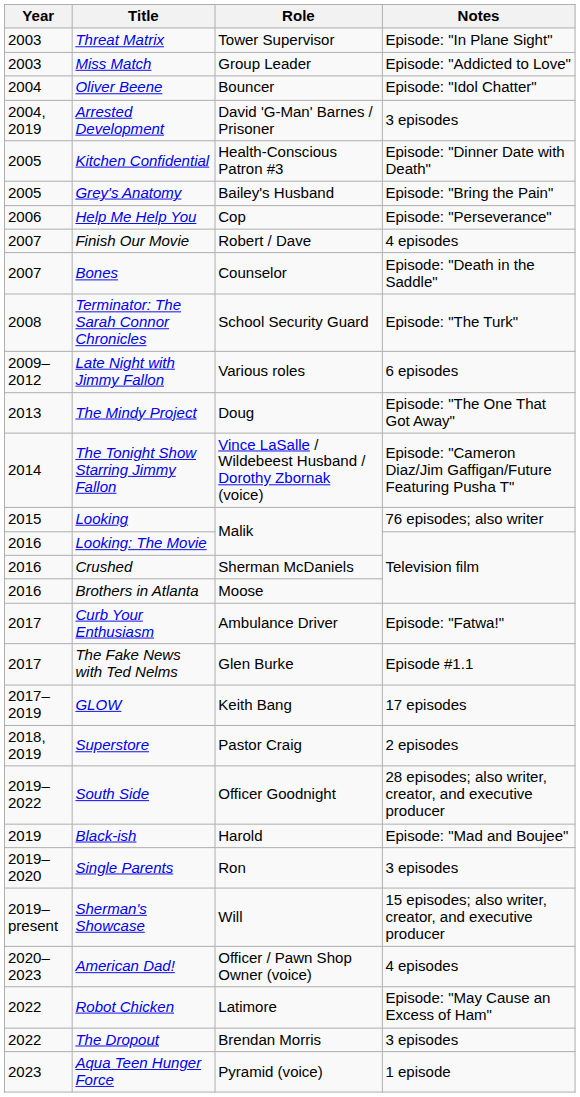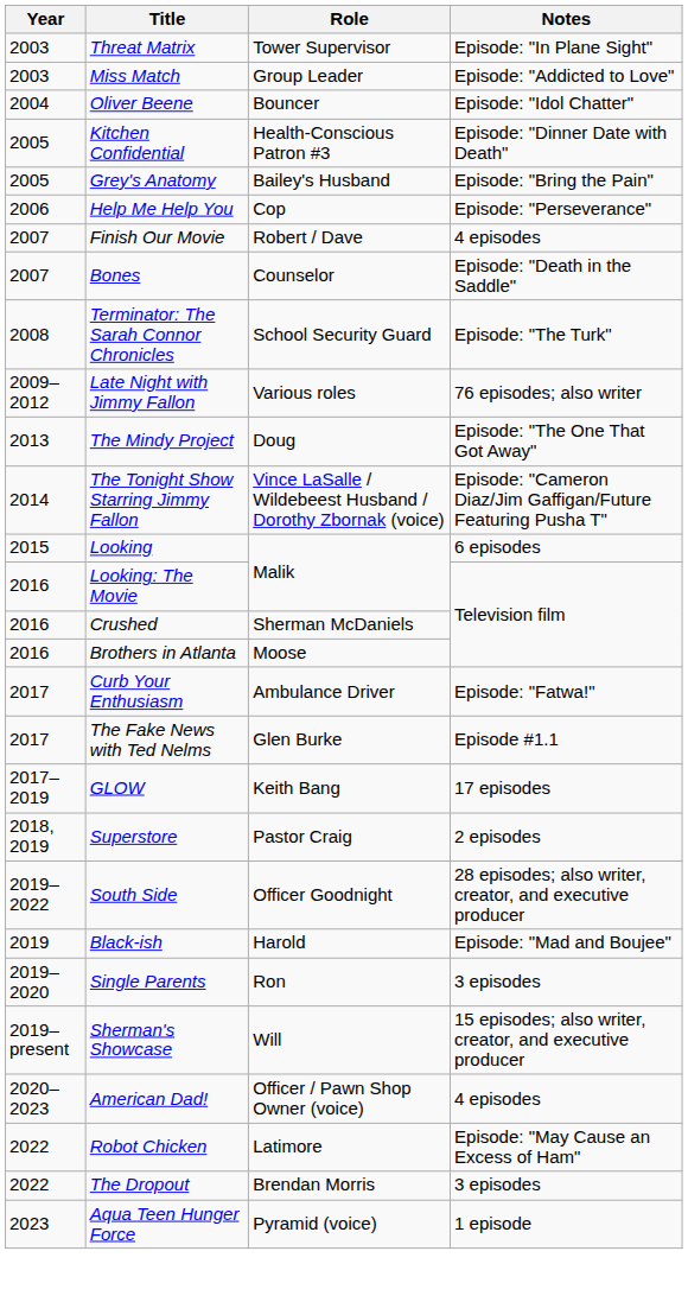- row: 2004, 2019 | Arrested Development | David 'G-Man' Barnes / Prisoner | 3 episodes
Late Night with Jimmy Fallon | Notes: 6 episodes -> 76 episodes; also writer
Looking | Notes: 76 episodes; also writer -> 6 episodes
